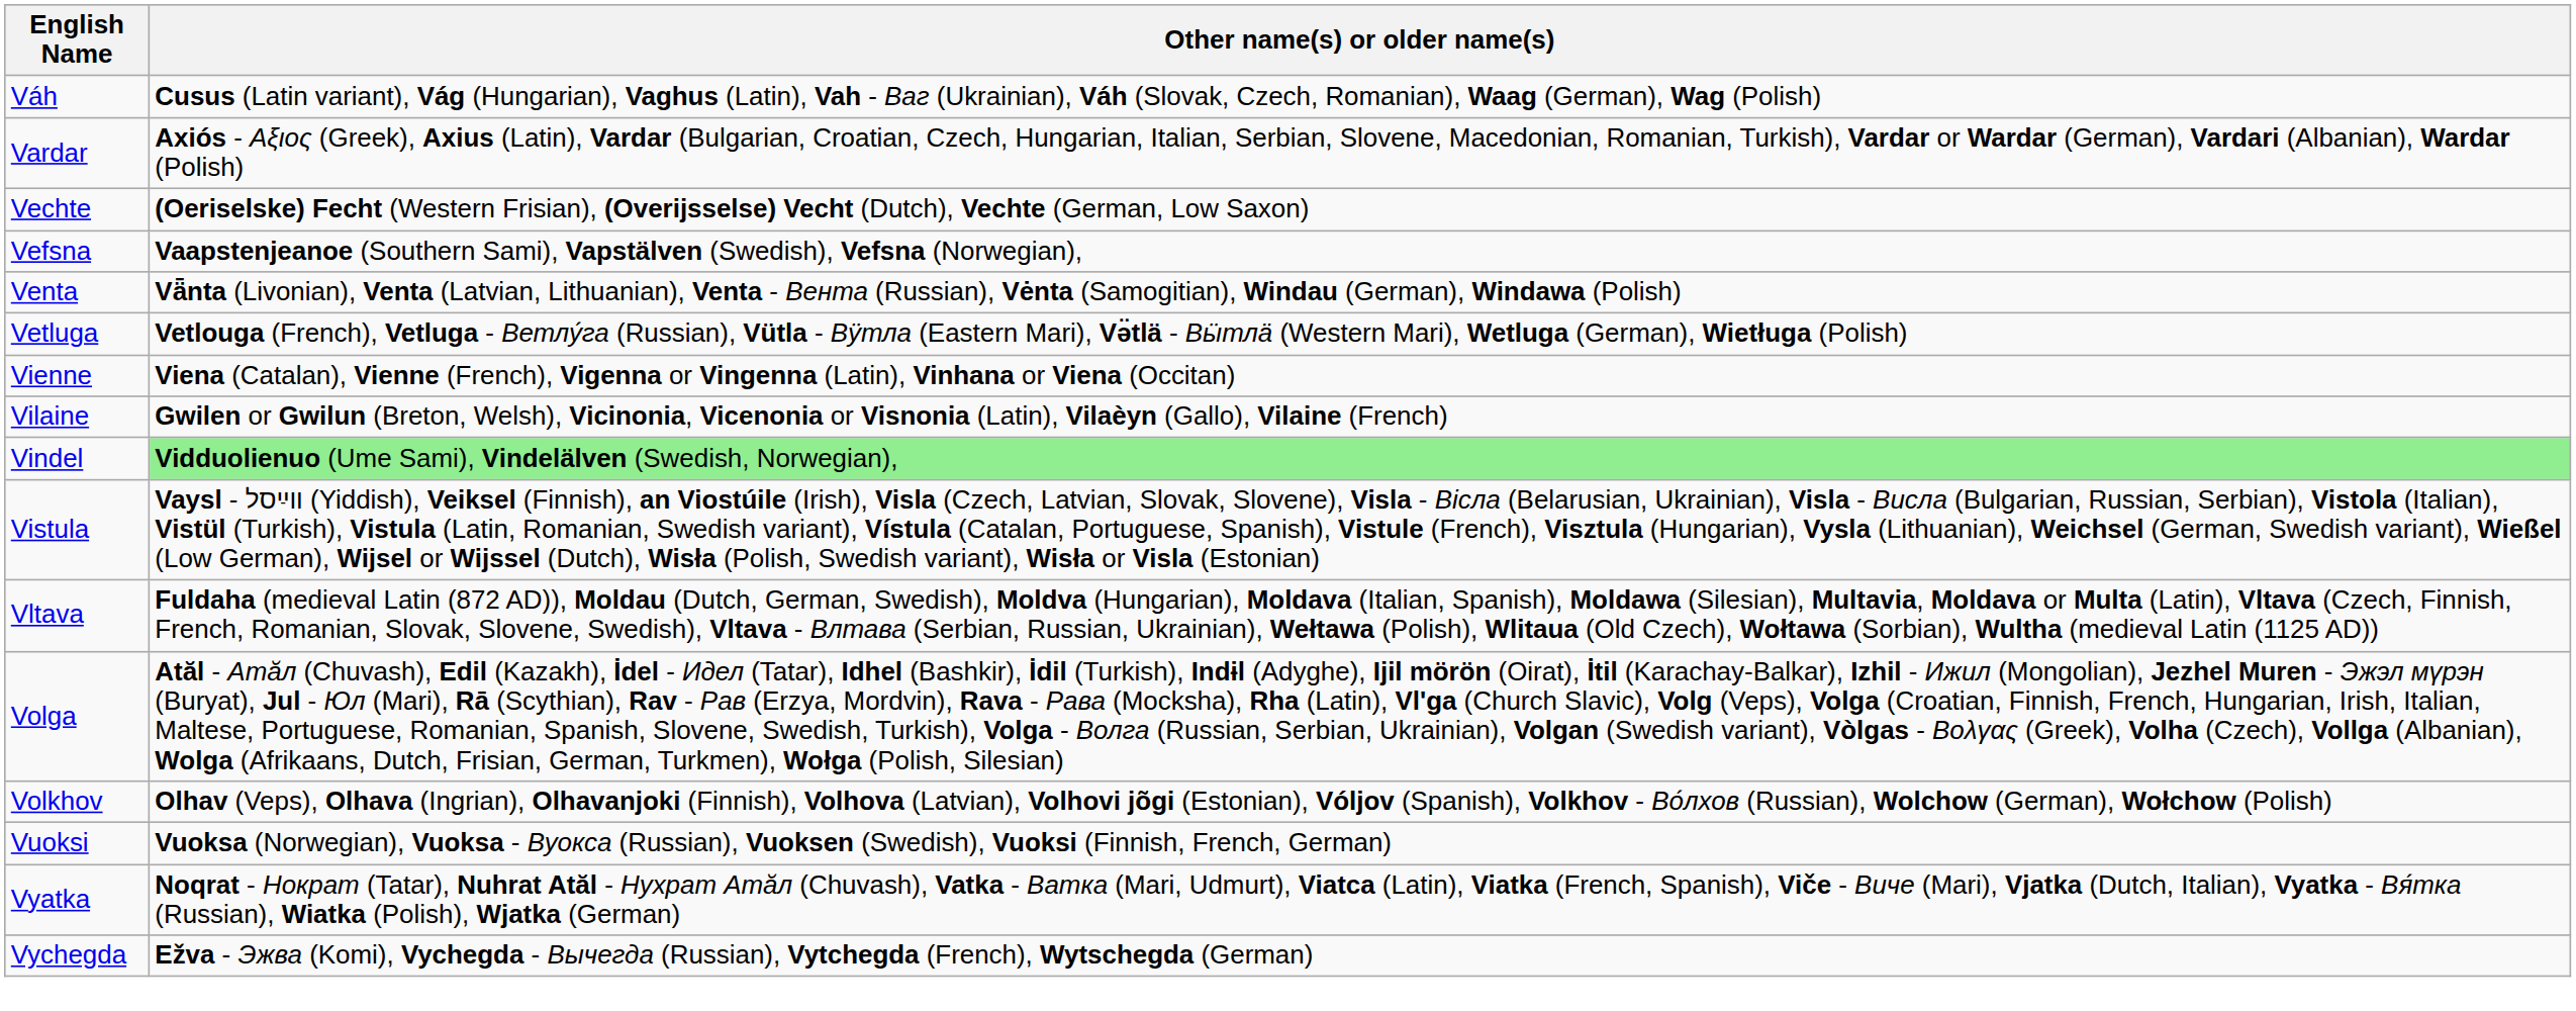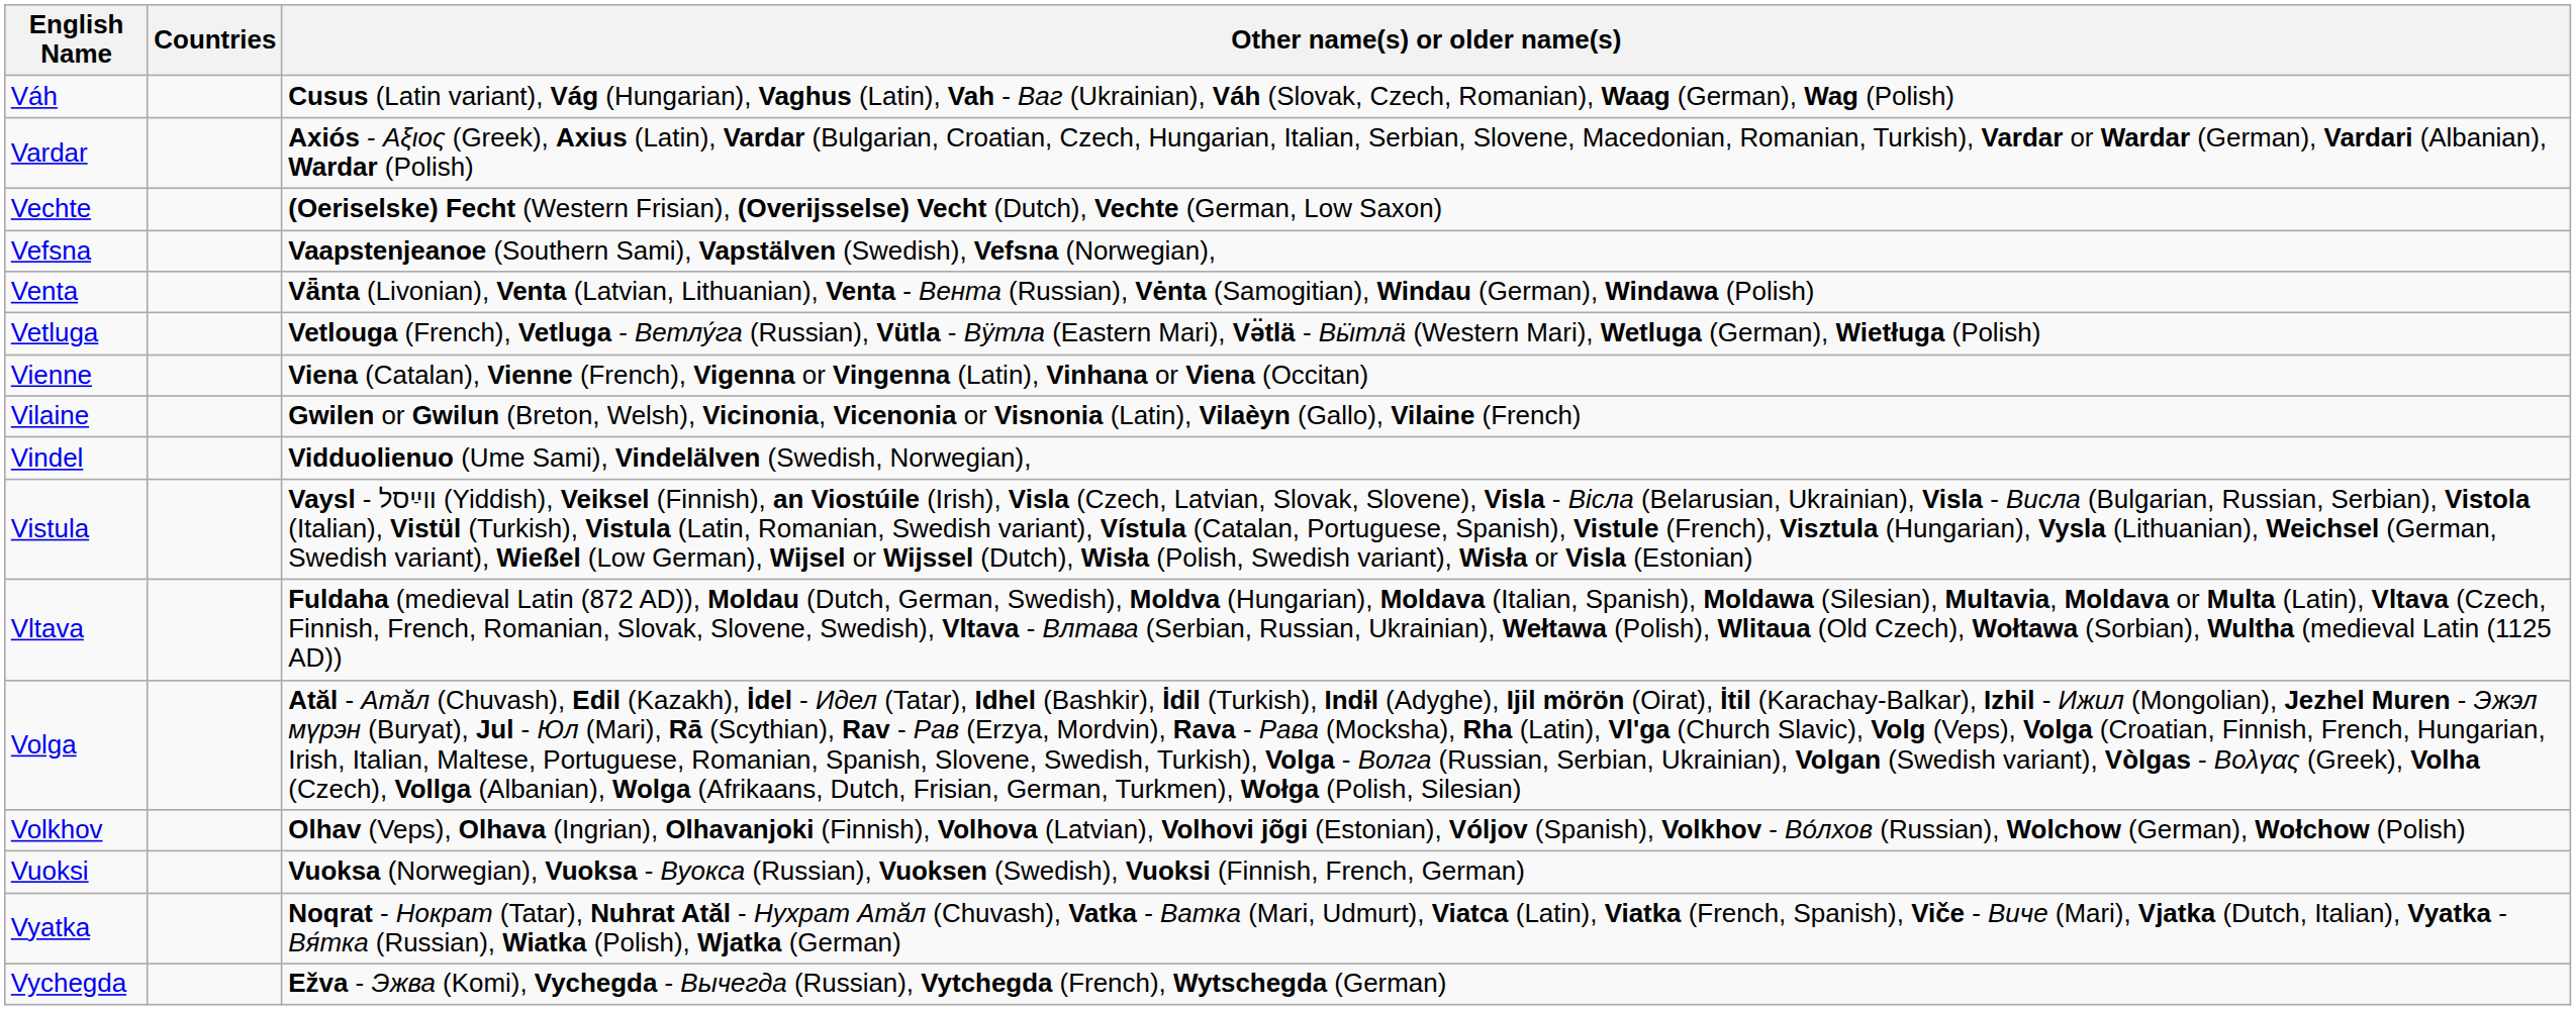+ column: Countries
Vindel | Other name(s) or older name(s): lightgreen background -> no background
